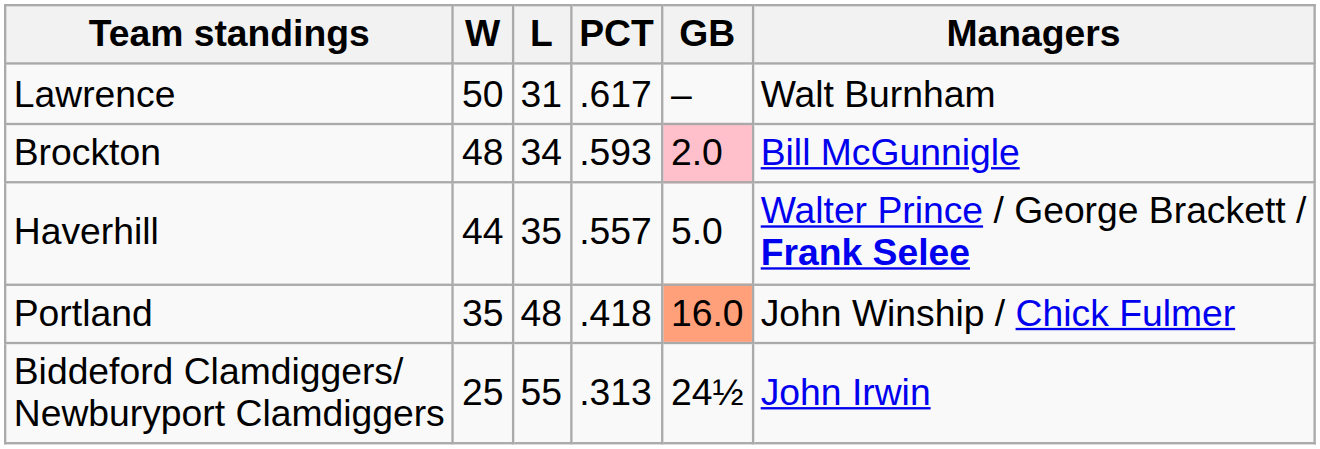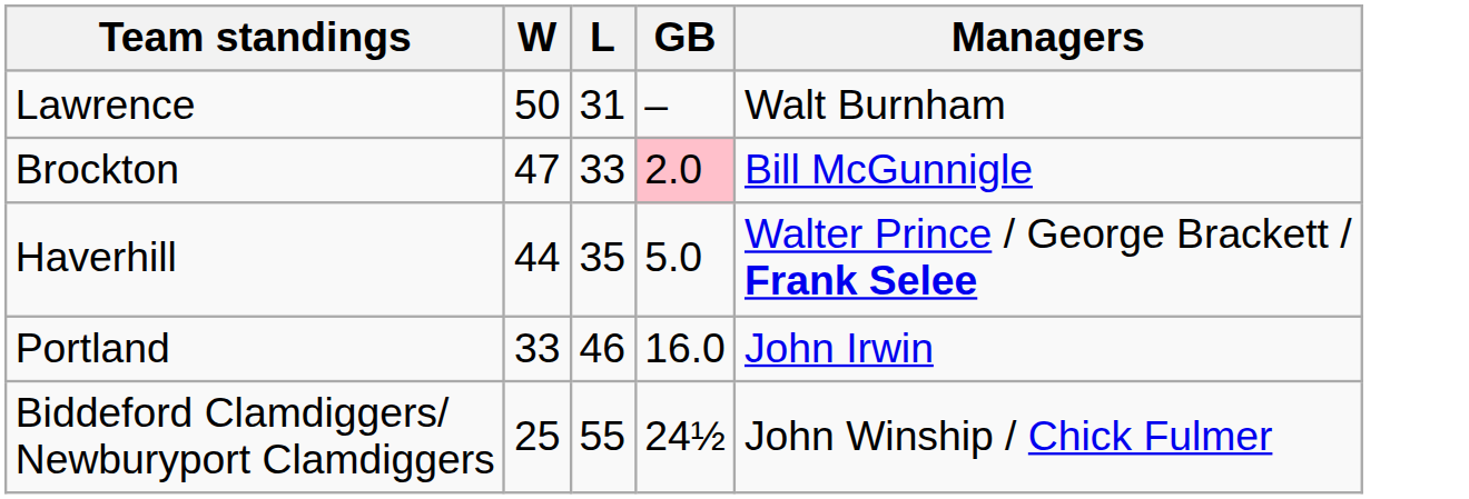- column: PCT | .617 | .593 | .557 | .418 | .313
Brockton | W: 48 -> 47
Brockton | L: 34 -> 33
Portland | W: 35 -> 33
Portland | L: 48 -> 46
Portland | GB: lightsalmon background -> no background
Portland | Managers: John Winship / Chick Fulmer -> John Irwin
Biddeford Clamdiggers/ Newburyport Clamdiggers | Managers: John Irwin -> John Winship / Chick Fulmer
